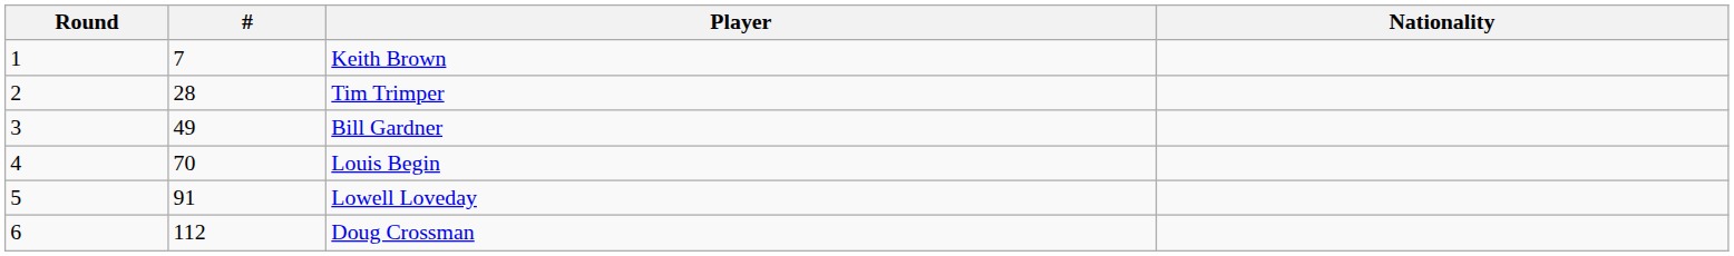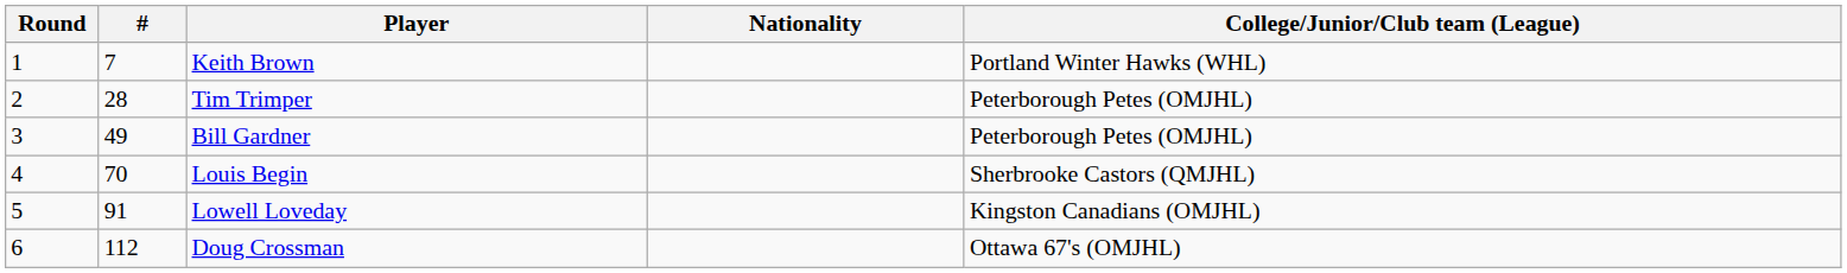+ column: College/Junior/Club team (League) | Portland Winter Hawks (WHL) | Peterborough Petes (OMJHL) | Peterborough Petes (OMJHL) | Sherbrooke Castors (QMJHL) | Kingston Canadians (OMJHL) | Ottawa 67's (OMJHL)
